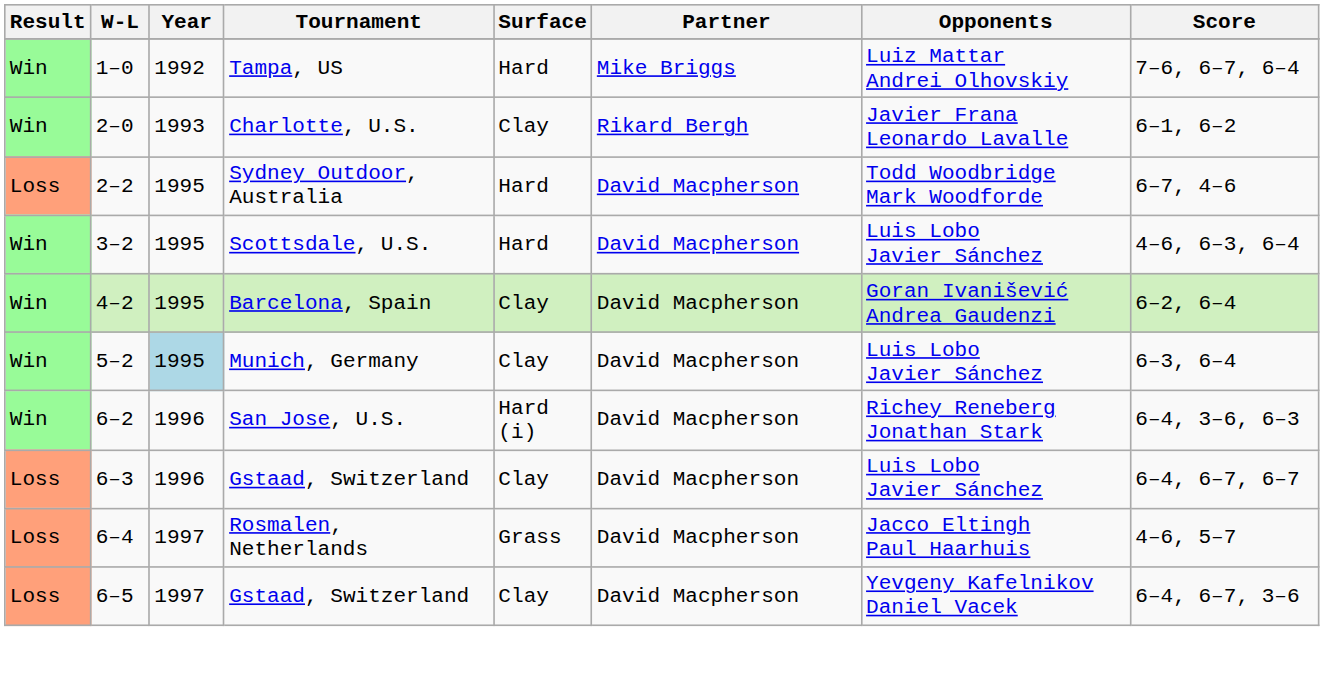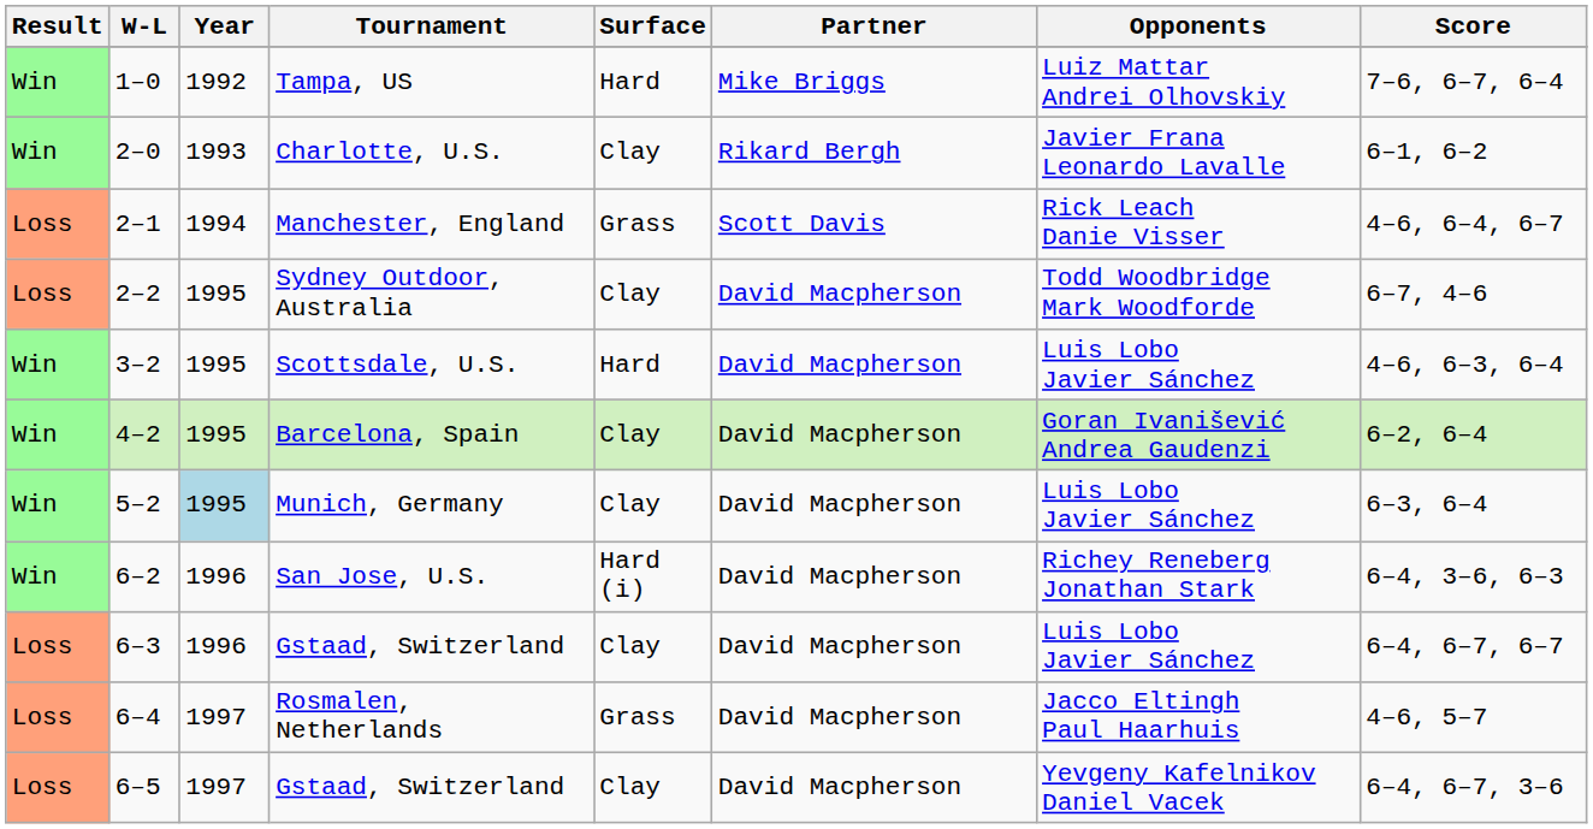+ row: Loss | 2–1 | 1994 | Manchester, England | Grass | Scott Davis | Rick Leach Danie Visser | 4–6, 6–4, 6–7
Sydney Outdoor, Australia | Surface: Hard -> Clay
